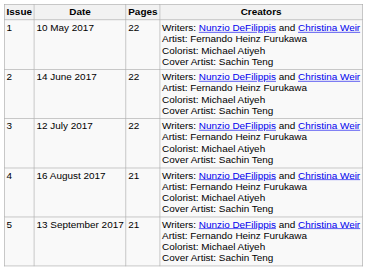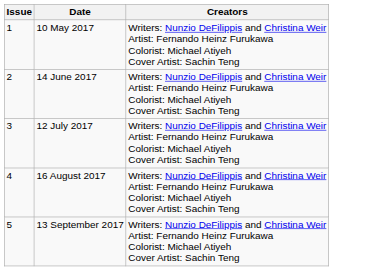- column: Pages | 22 | 22 | 22 | 21 | 21
